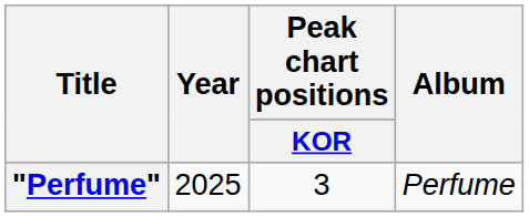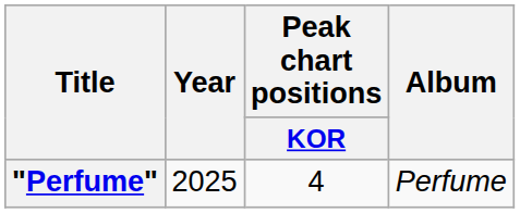"Perfume" | Peak chart positions / KOR: 3 -> 4
